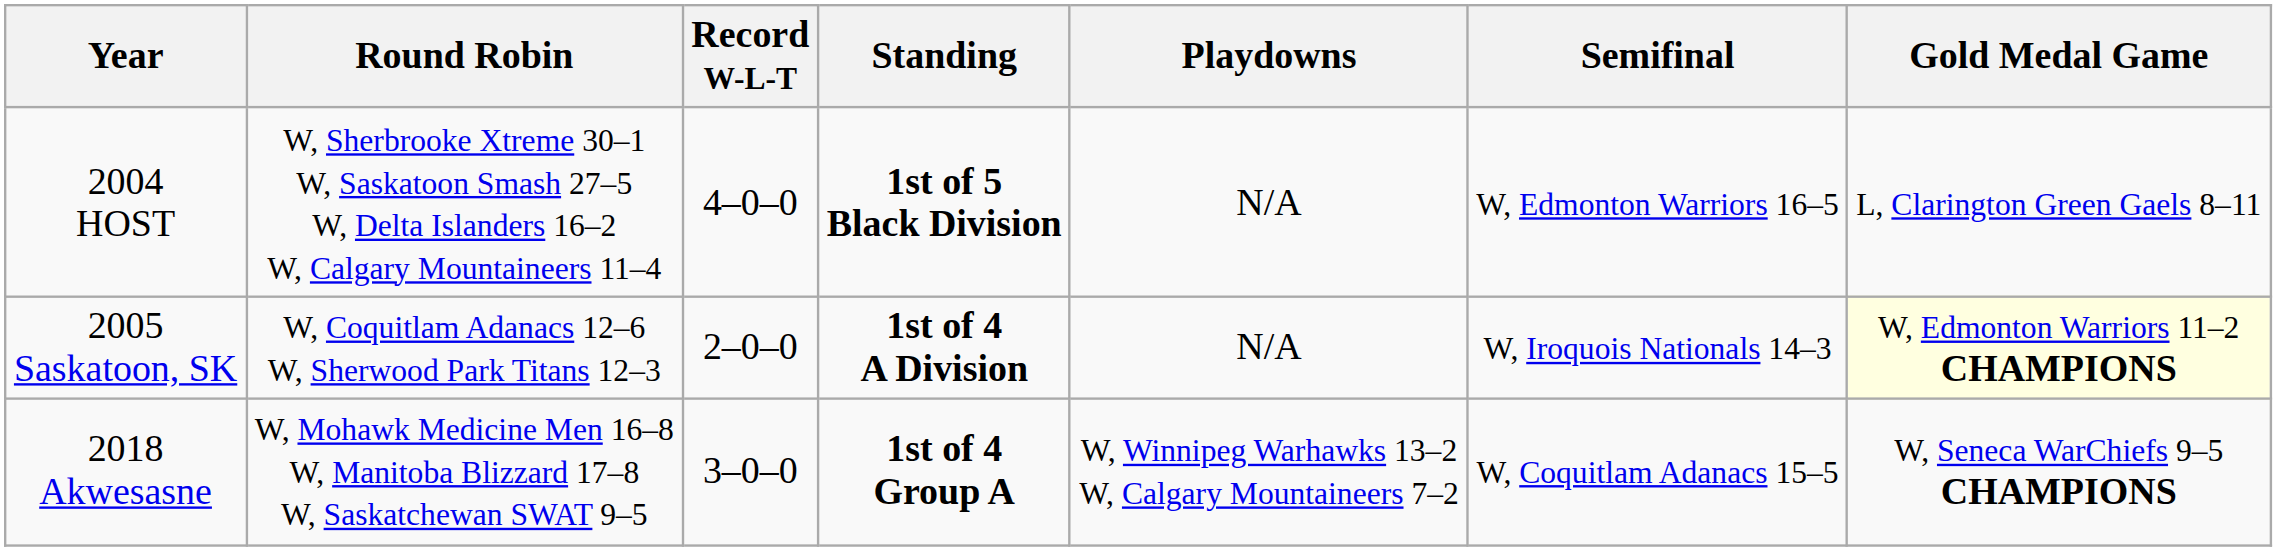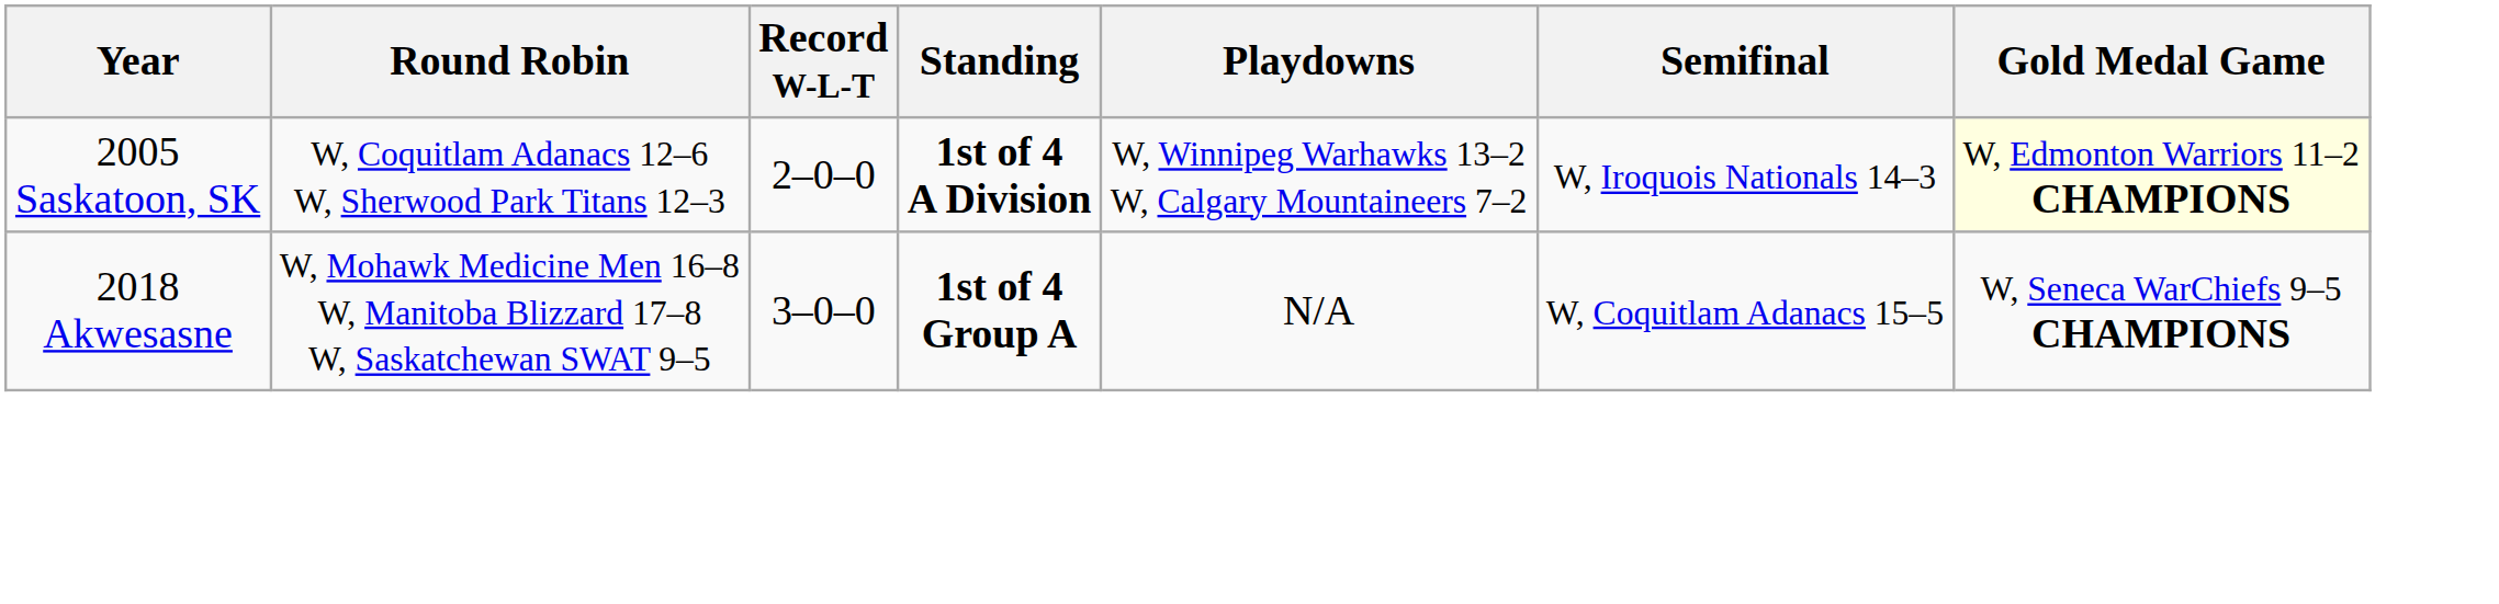- row: 2004 HOST | W, Sherbrooke Xtreme 30–1 W, Saskatoon Smash 27–5 W, Delta Islanders 16–2 W, Calgary Mountaineers 11–4 | 4–0–0 | 1st of 5 Black Division | N/A | W, Edmonton Warriors 16–5 | L, Clarington Green Gaels 8–11
2005 Saskatoon, SK | Playdowns: N/A -> W, Winnipeg Warhawks 13–2 W, Calgary Mountaineers 7–2
2018 Akwesasne | Playdowns: W, Winnipeg Warhawks 13–2 W, Calgary Mountaineers 7–2 -> N/A
